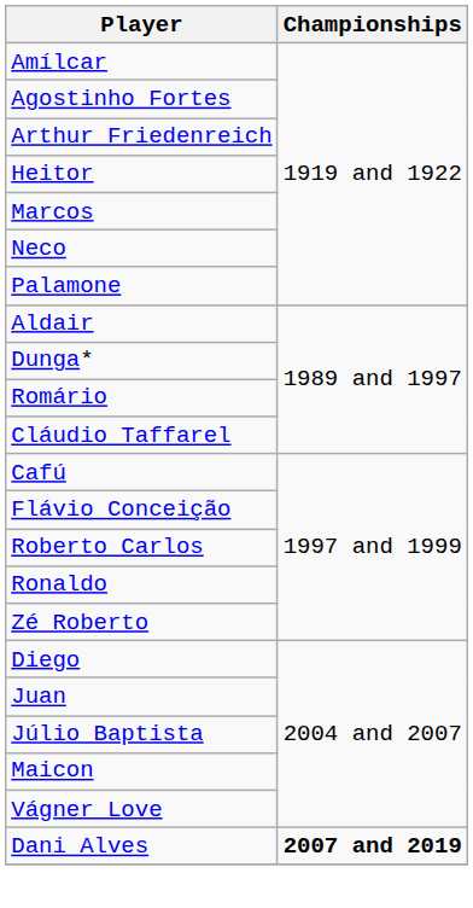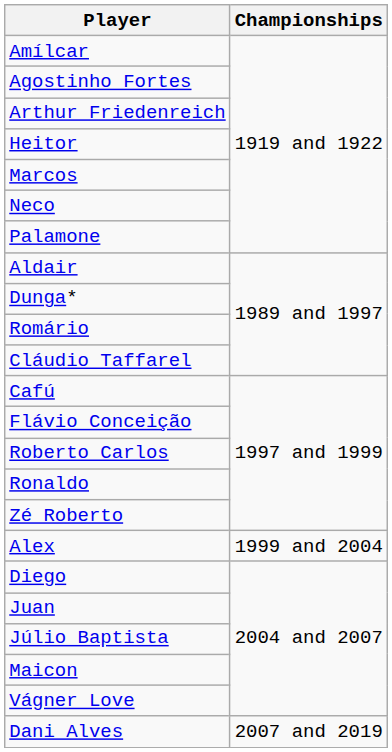+ row: Alex | 1999 and 2004
Dani Alves | Championships: bold -> normal
